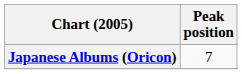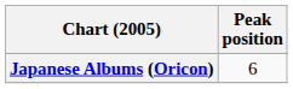Japanese Albums (Oricon) | Peak position: 7 -> 6
